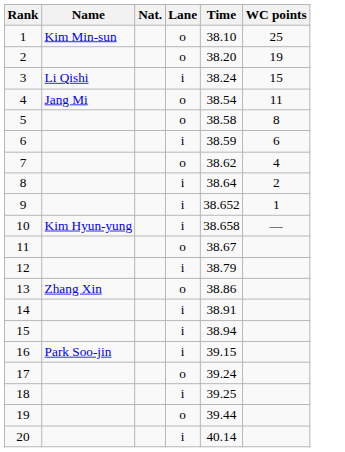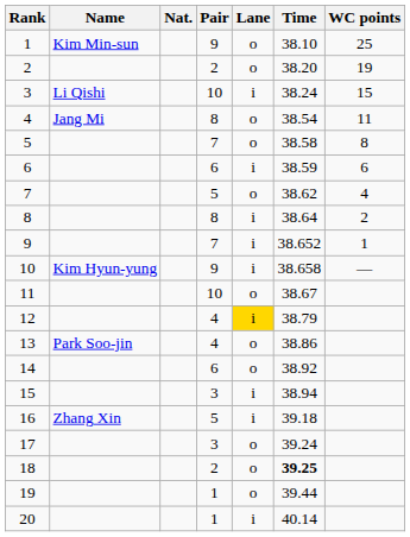+ column: Pair | 9 | 2 | 10 | 8 | 7 | 6 | 5 | 8 | 7 | 9 | 10 | 4 | 4 | 6 | 3 | 5 | 3 | 2 | 1 | 1
12 | Lane: no background -> gold background
13 | Name: Zhang Xin -> Park Soo-jin
14 | Lane: i -> o
14 | Time: 38.91 -> 38.92
16 | Name: Park Soo-jin -> Zhang Xin
16 | Time: 39.15 -> 39.18
18 | Lane: i -> o
18 | Time: normal -> bold
